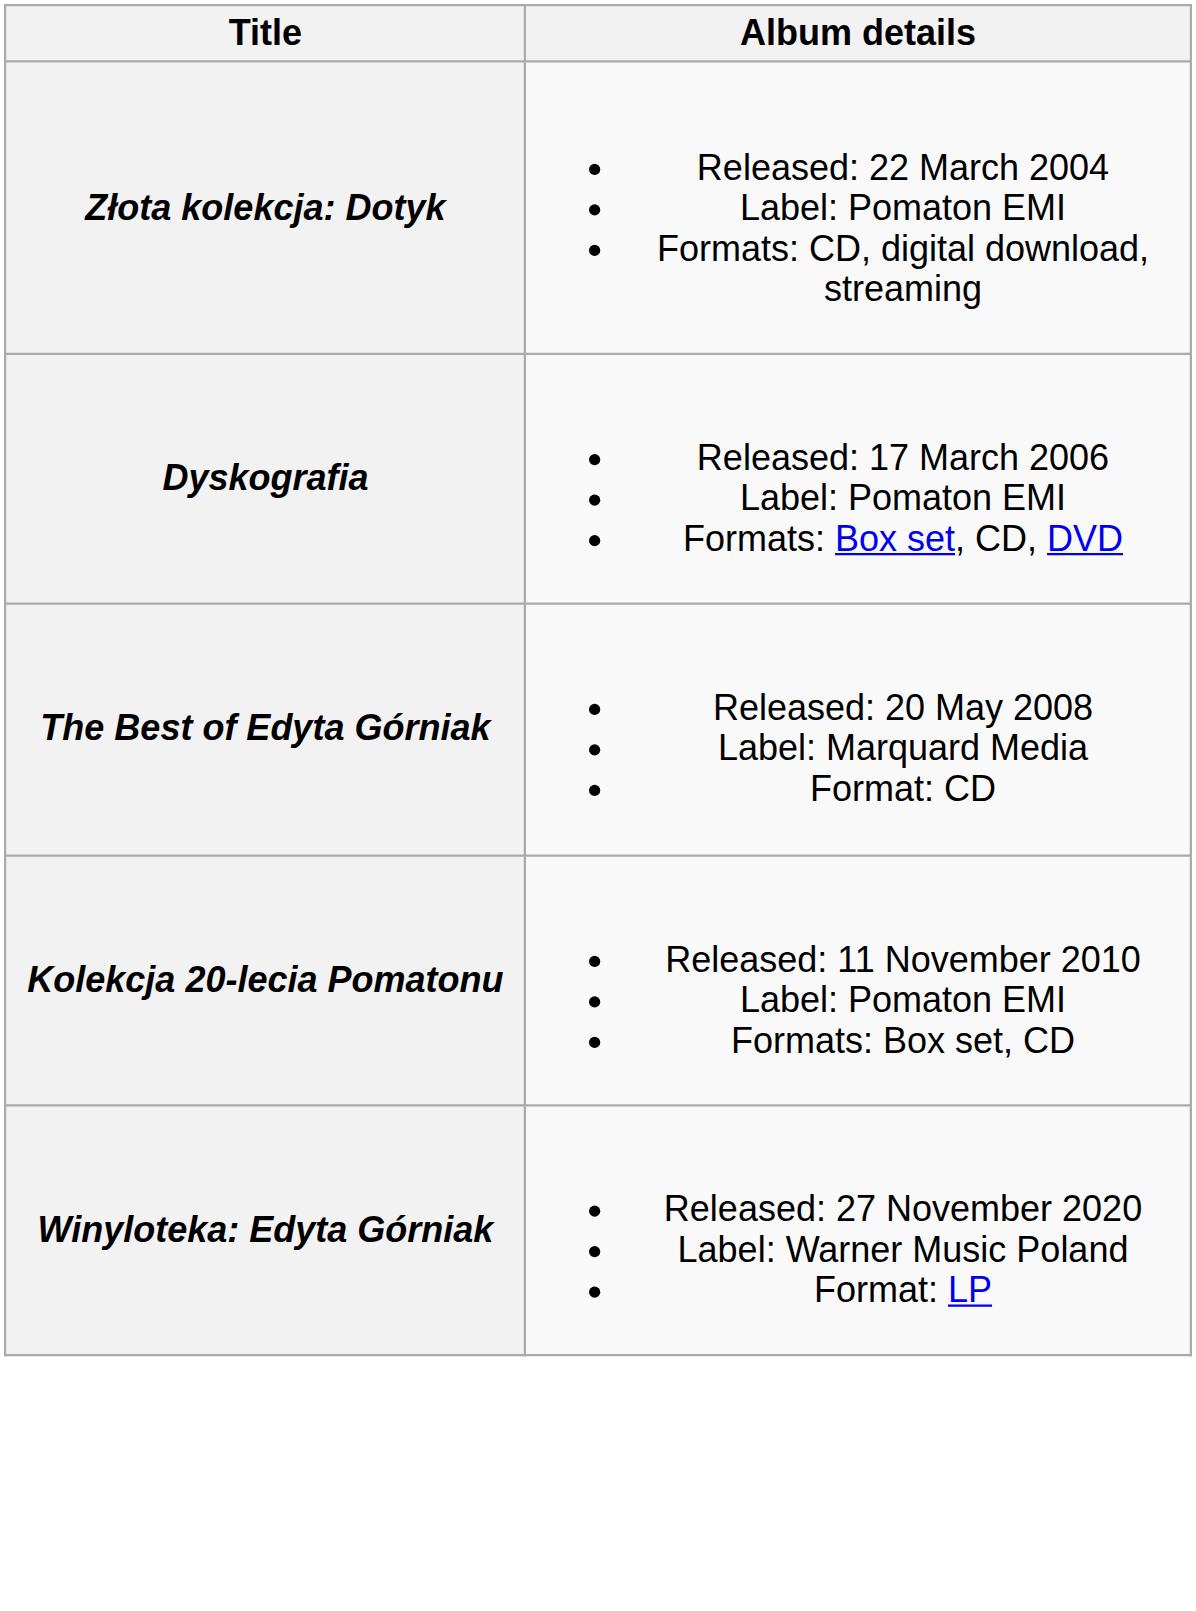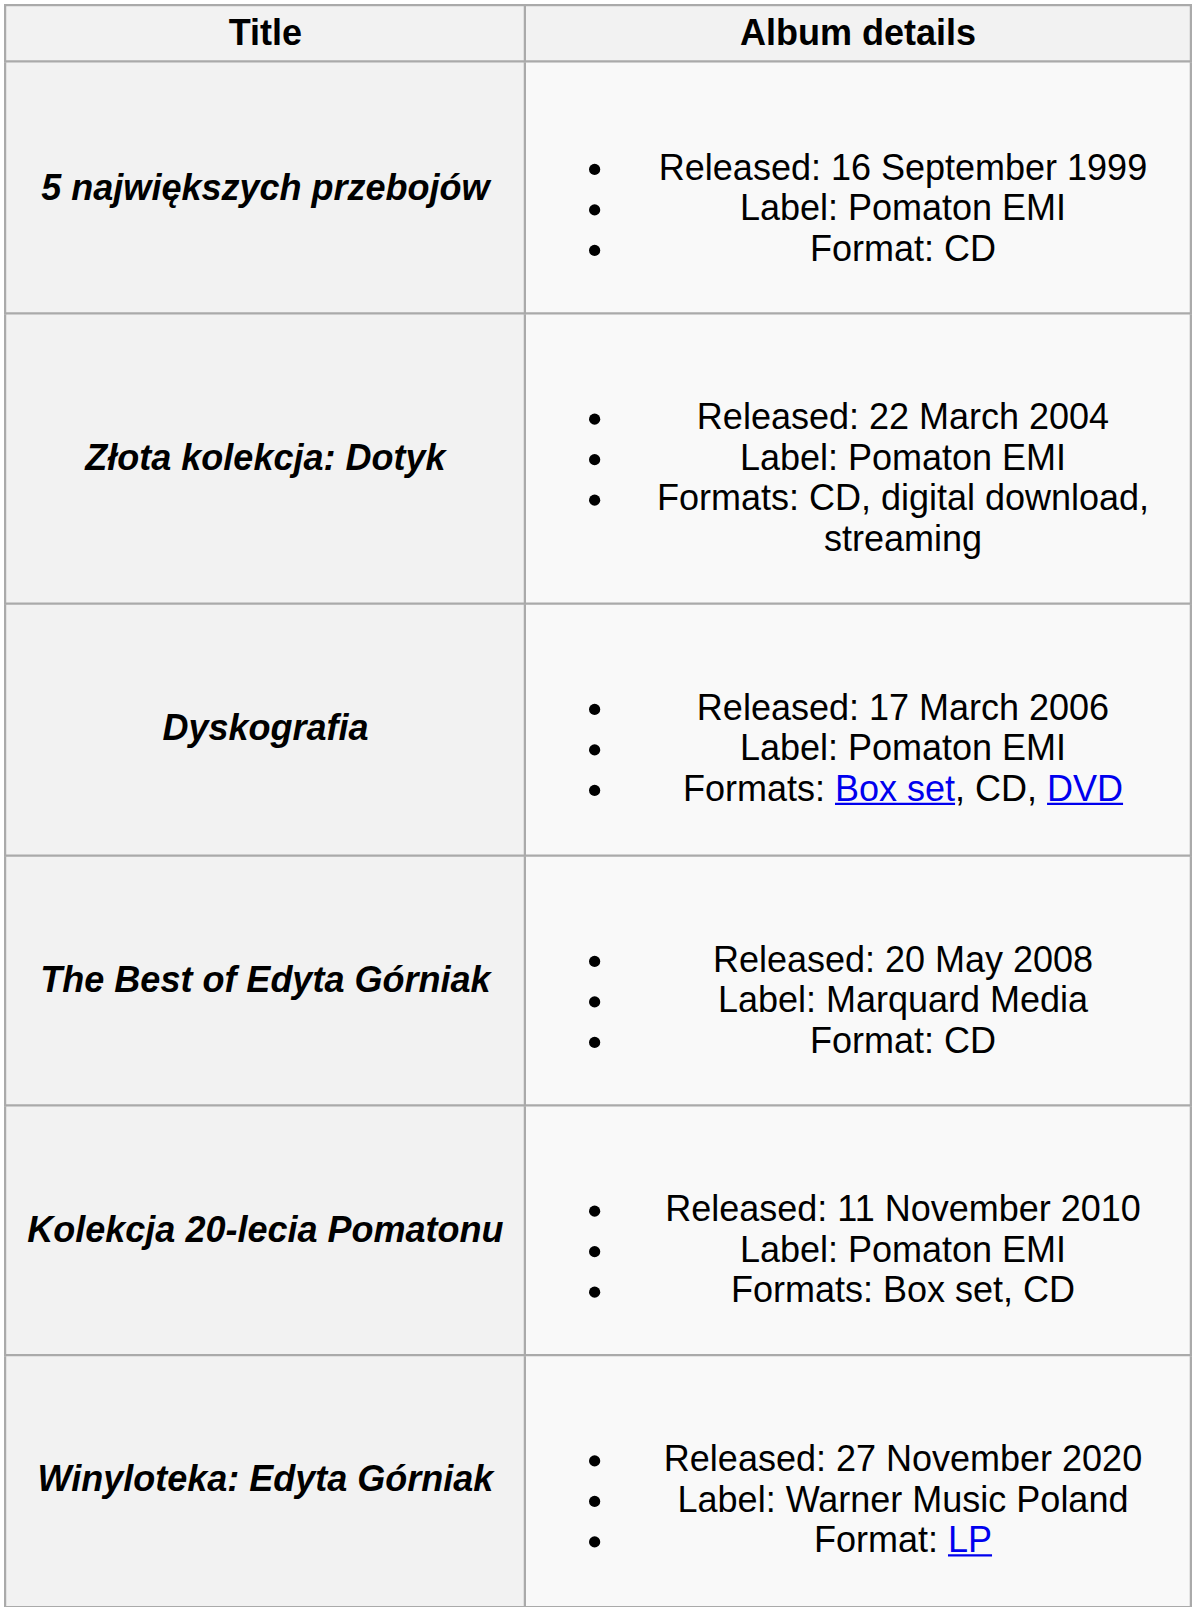+ row: 5 największych przebojów | Released: 16 September 1999 Label: Pomaton EMI Format: CD
